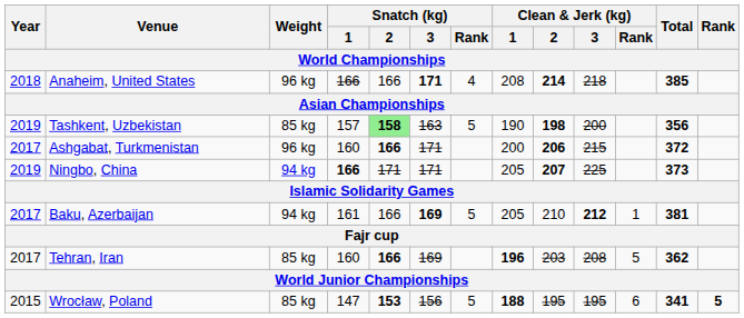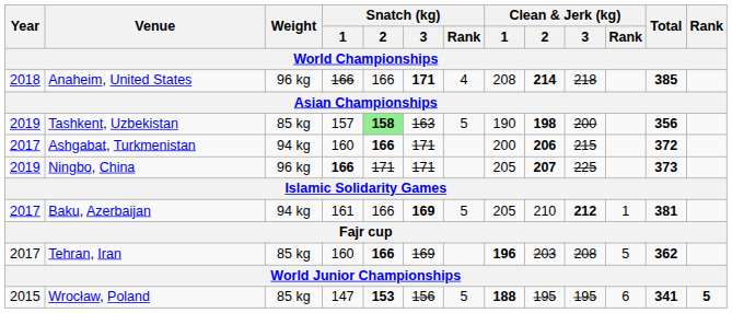Ashgabat, Turkmenistan | Weight: 96 kg -> 94 kg
Ningbo, China | Weight: 94 kg -> 96 kg
